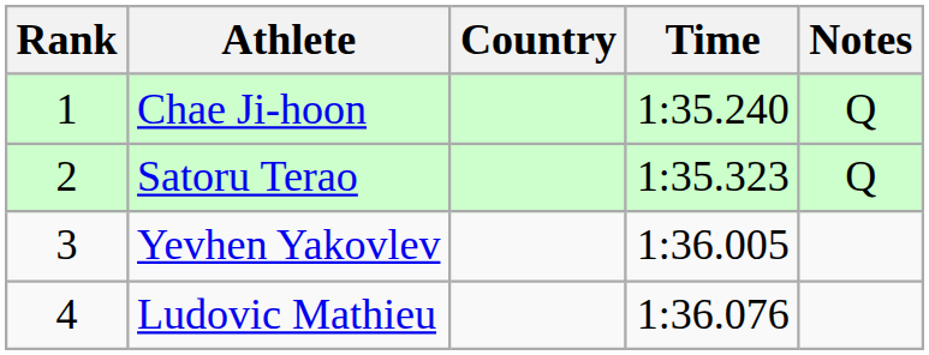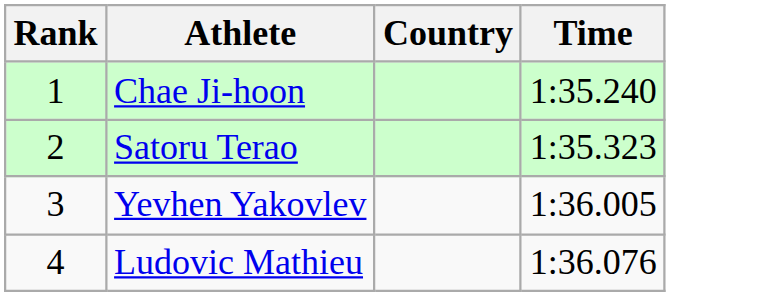- column: Notes | Q | Q
